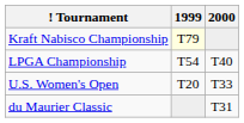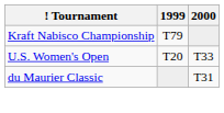Kraft Nabisco Championship | 1999: lightyellow background -> no background
- row: LPGA Championship | T54 | T40
